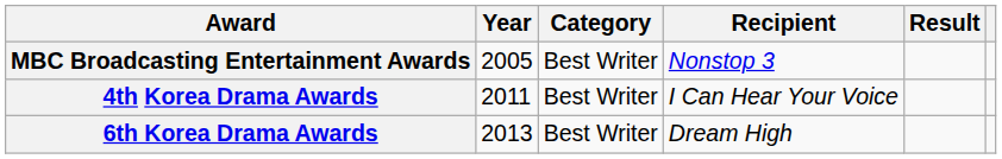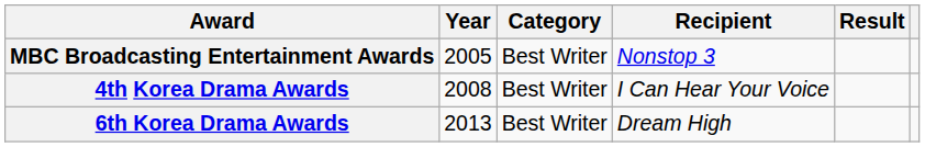4th Korea Drama Awards | Year: 2011 -> 2008
